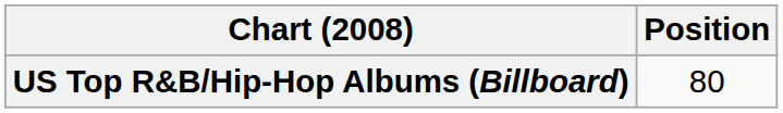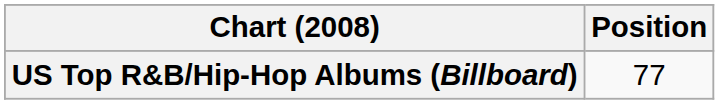US Top R&B/Hip-Hop Albums (Billboard) | Position: 80 -> 77
